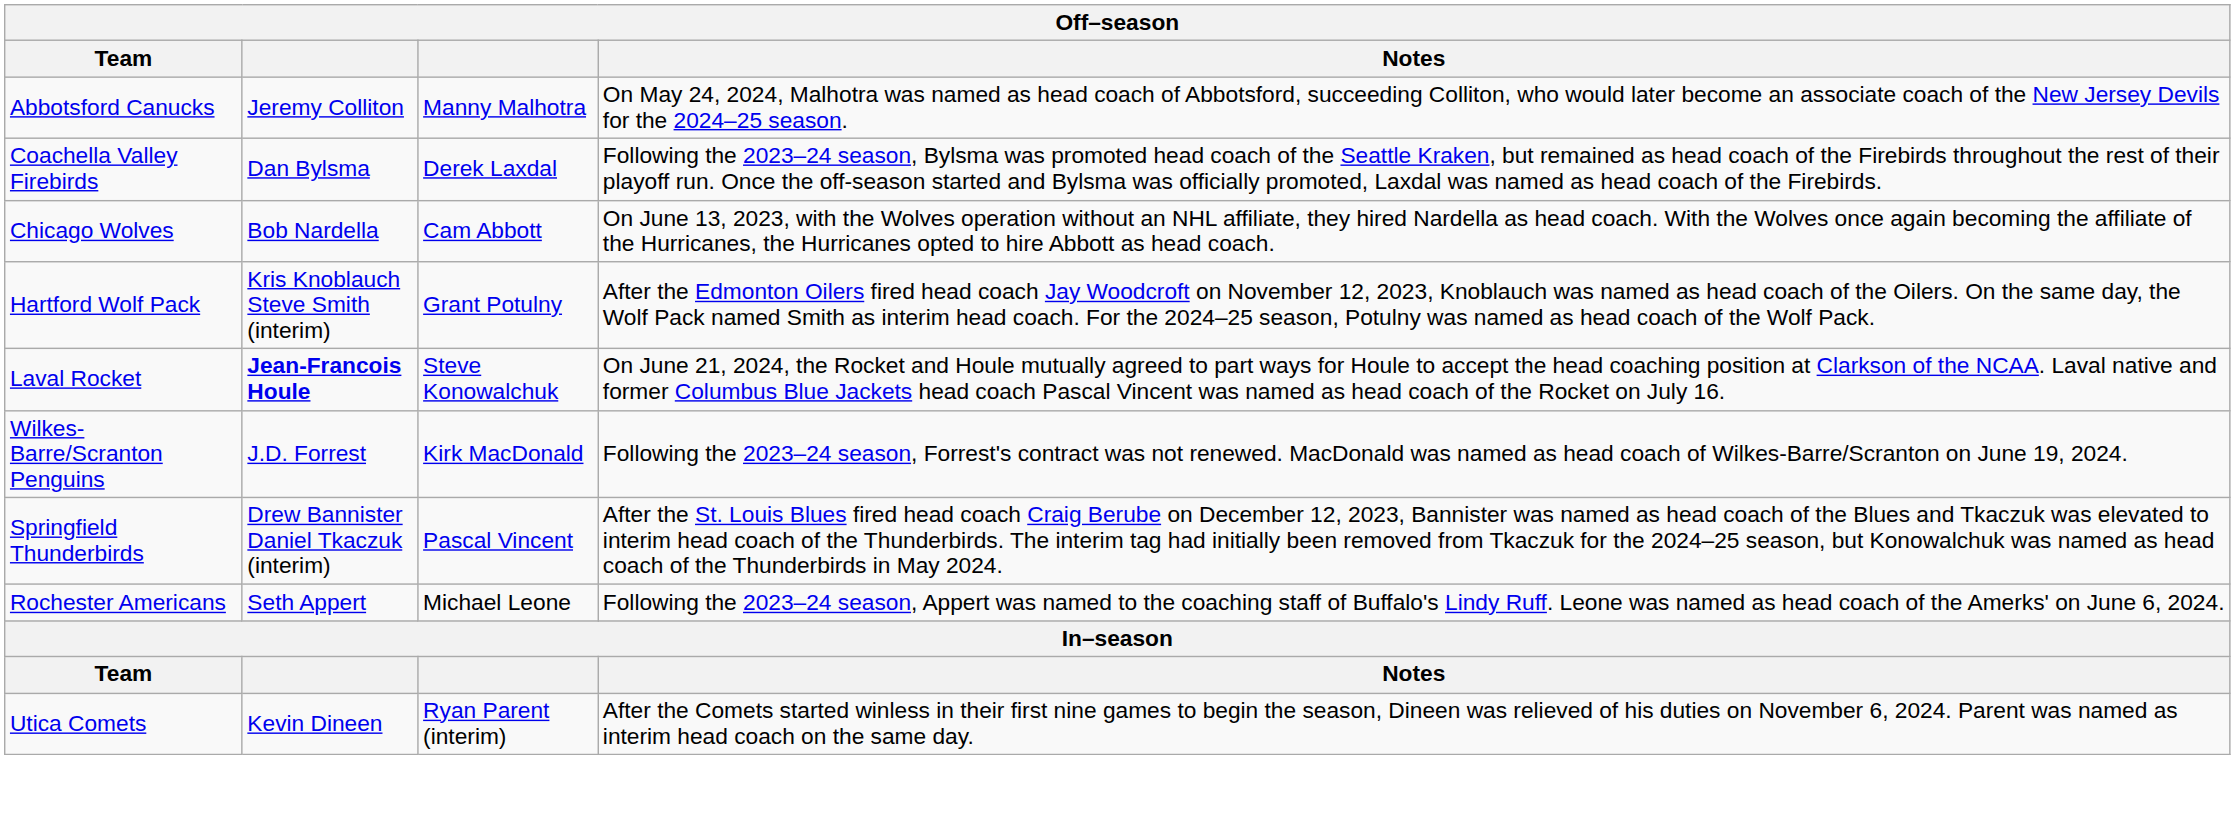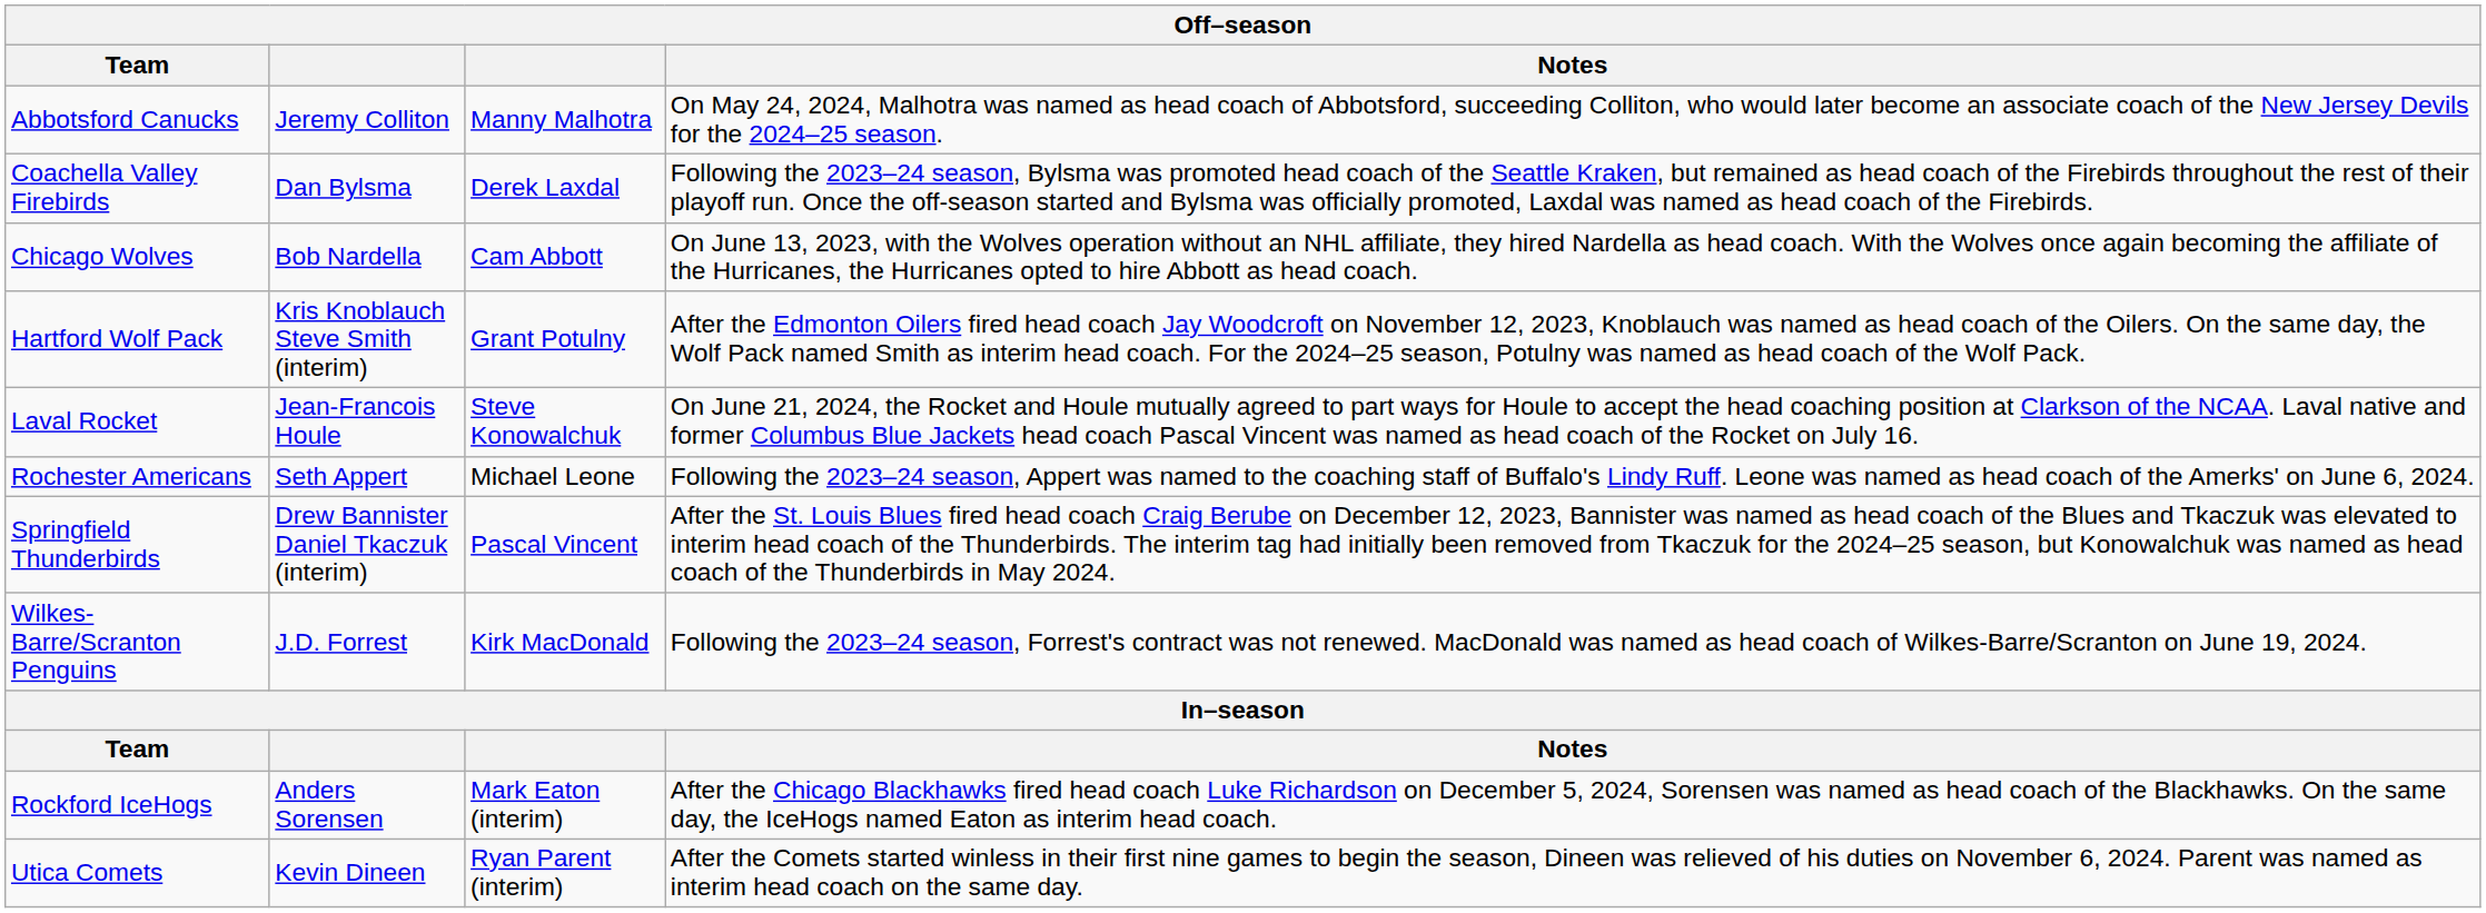Laval Rocket | column 2: bold -> normal
rows swapped: Rochester Americans <-> Wilkes-Barre/Scranton Penguins
+ row: Rockford IceHogs | Anders Sorensen | Mark Eaton (interim) | After the Chicago Blackhawks fired head coach Luke Richardson on December 5, 2024, Sorensen was named as head coach of the Blackhawks. On the same day, the IceHogs named Eaton as interim head coach.
